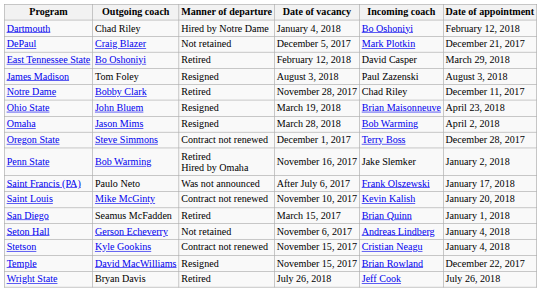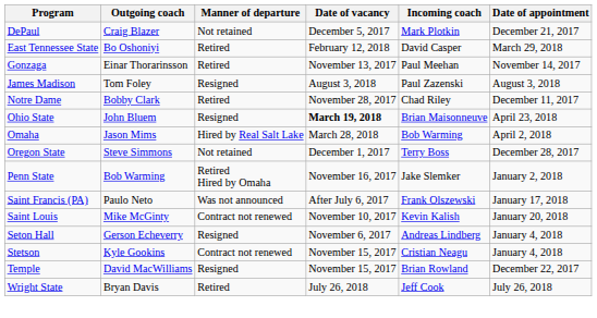- row: Dartmouth | Chad Riley | Hired by Notre Dame | January 4, 2018 | Bo Oshoniyi | February 12, 2018
+ row: Gonzaga | Einar Thorarinsson | Retired | November 13, 2017 | Paul Meehan | November 14, 2017
Ohio State | Date of vacancy: normal -> bold
Omaha | Manner of departure: Resigned -> Hired by Real Salt Lake
Oregon State | Manner of departure: Contract not renewed -> Not retained
- row: San Diego | Seamus McFadden | Retired | March 15, 2017 | Brian Quinn | January 1, 2018
Seton Hall | Manner of departure: Not retained -> Resigned
